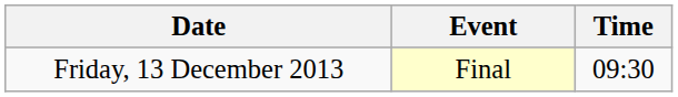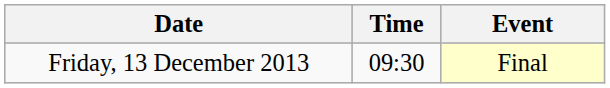columns swapped: Time <-> Event
